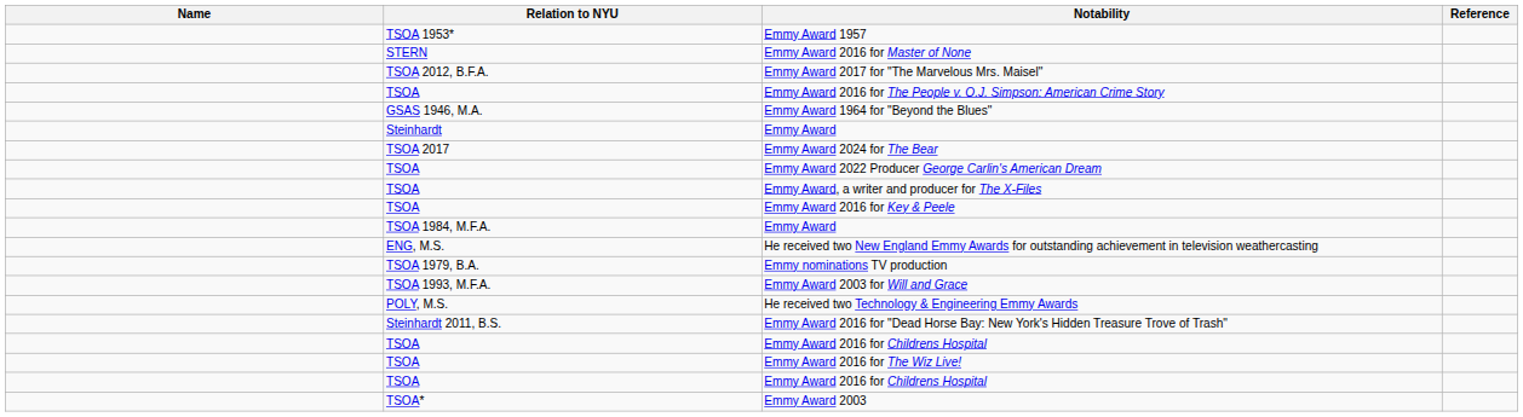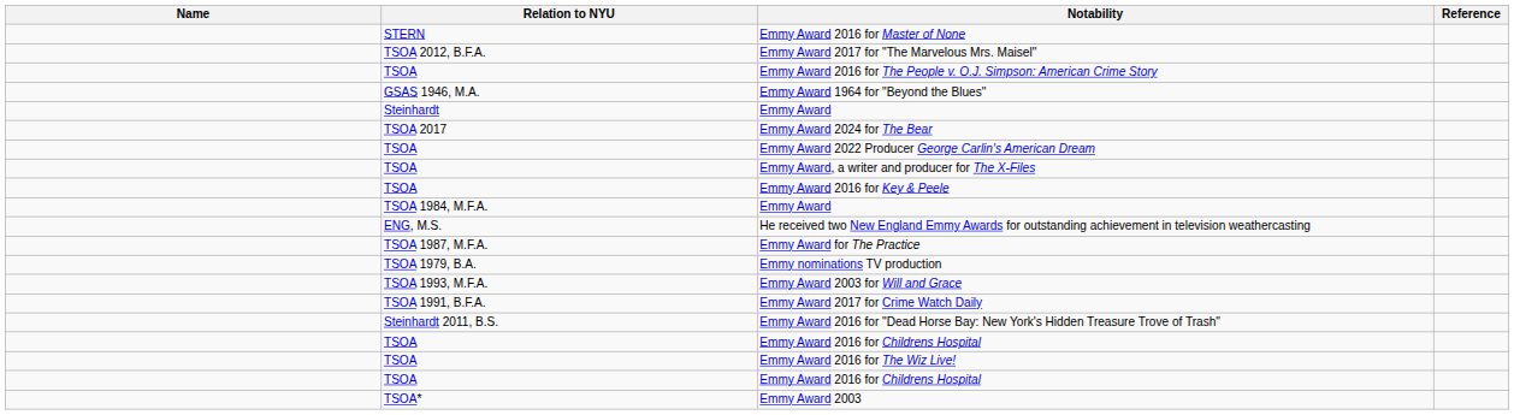- row: TSOA 1953* | Emmy Award 1957
+ row: TSOA 1987, M.F.A. | Emmy Award for The Practice
+ row: TSOA 1991, B.F.A. | Emmy Award 2017 for Crime Watch Daily
- row: POLY, M.S. | He received two Technology & Engineering Emmy Awards
